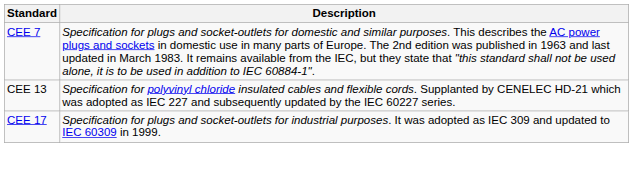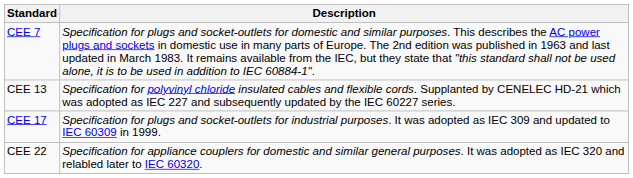+ row: CEE 22 | Specification for appliance couplers for domestic and similar general purposes. It was adopted as IEC 320 and relabled later to IEC 60320.
